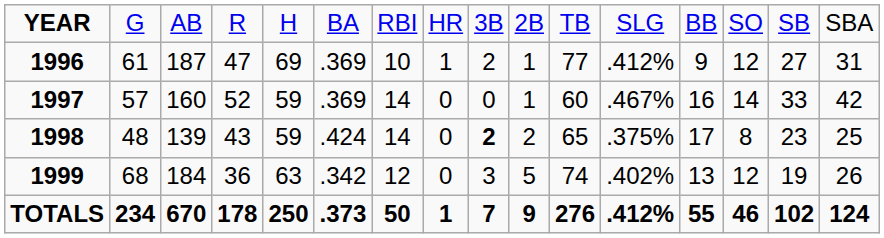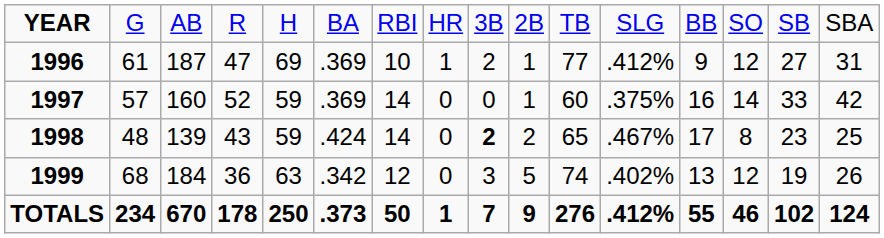1997 | column 12: .467% -> .375%
1998 | column 12: .375% -> .467%
